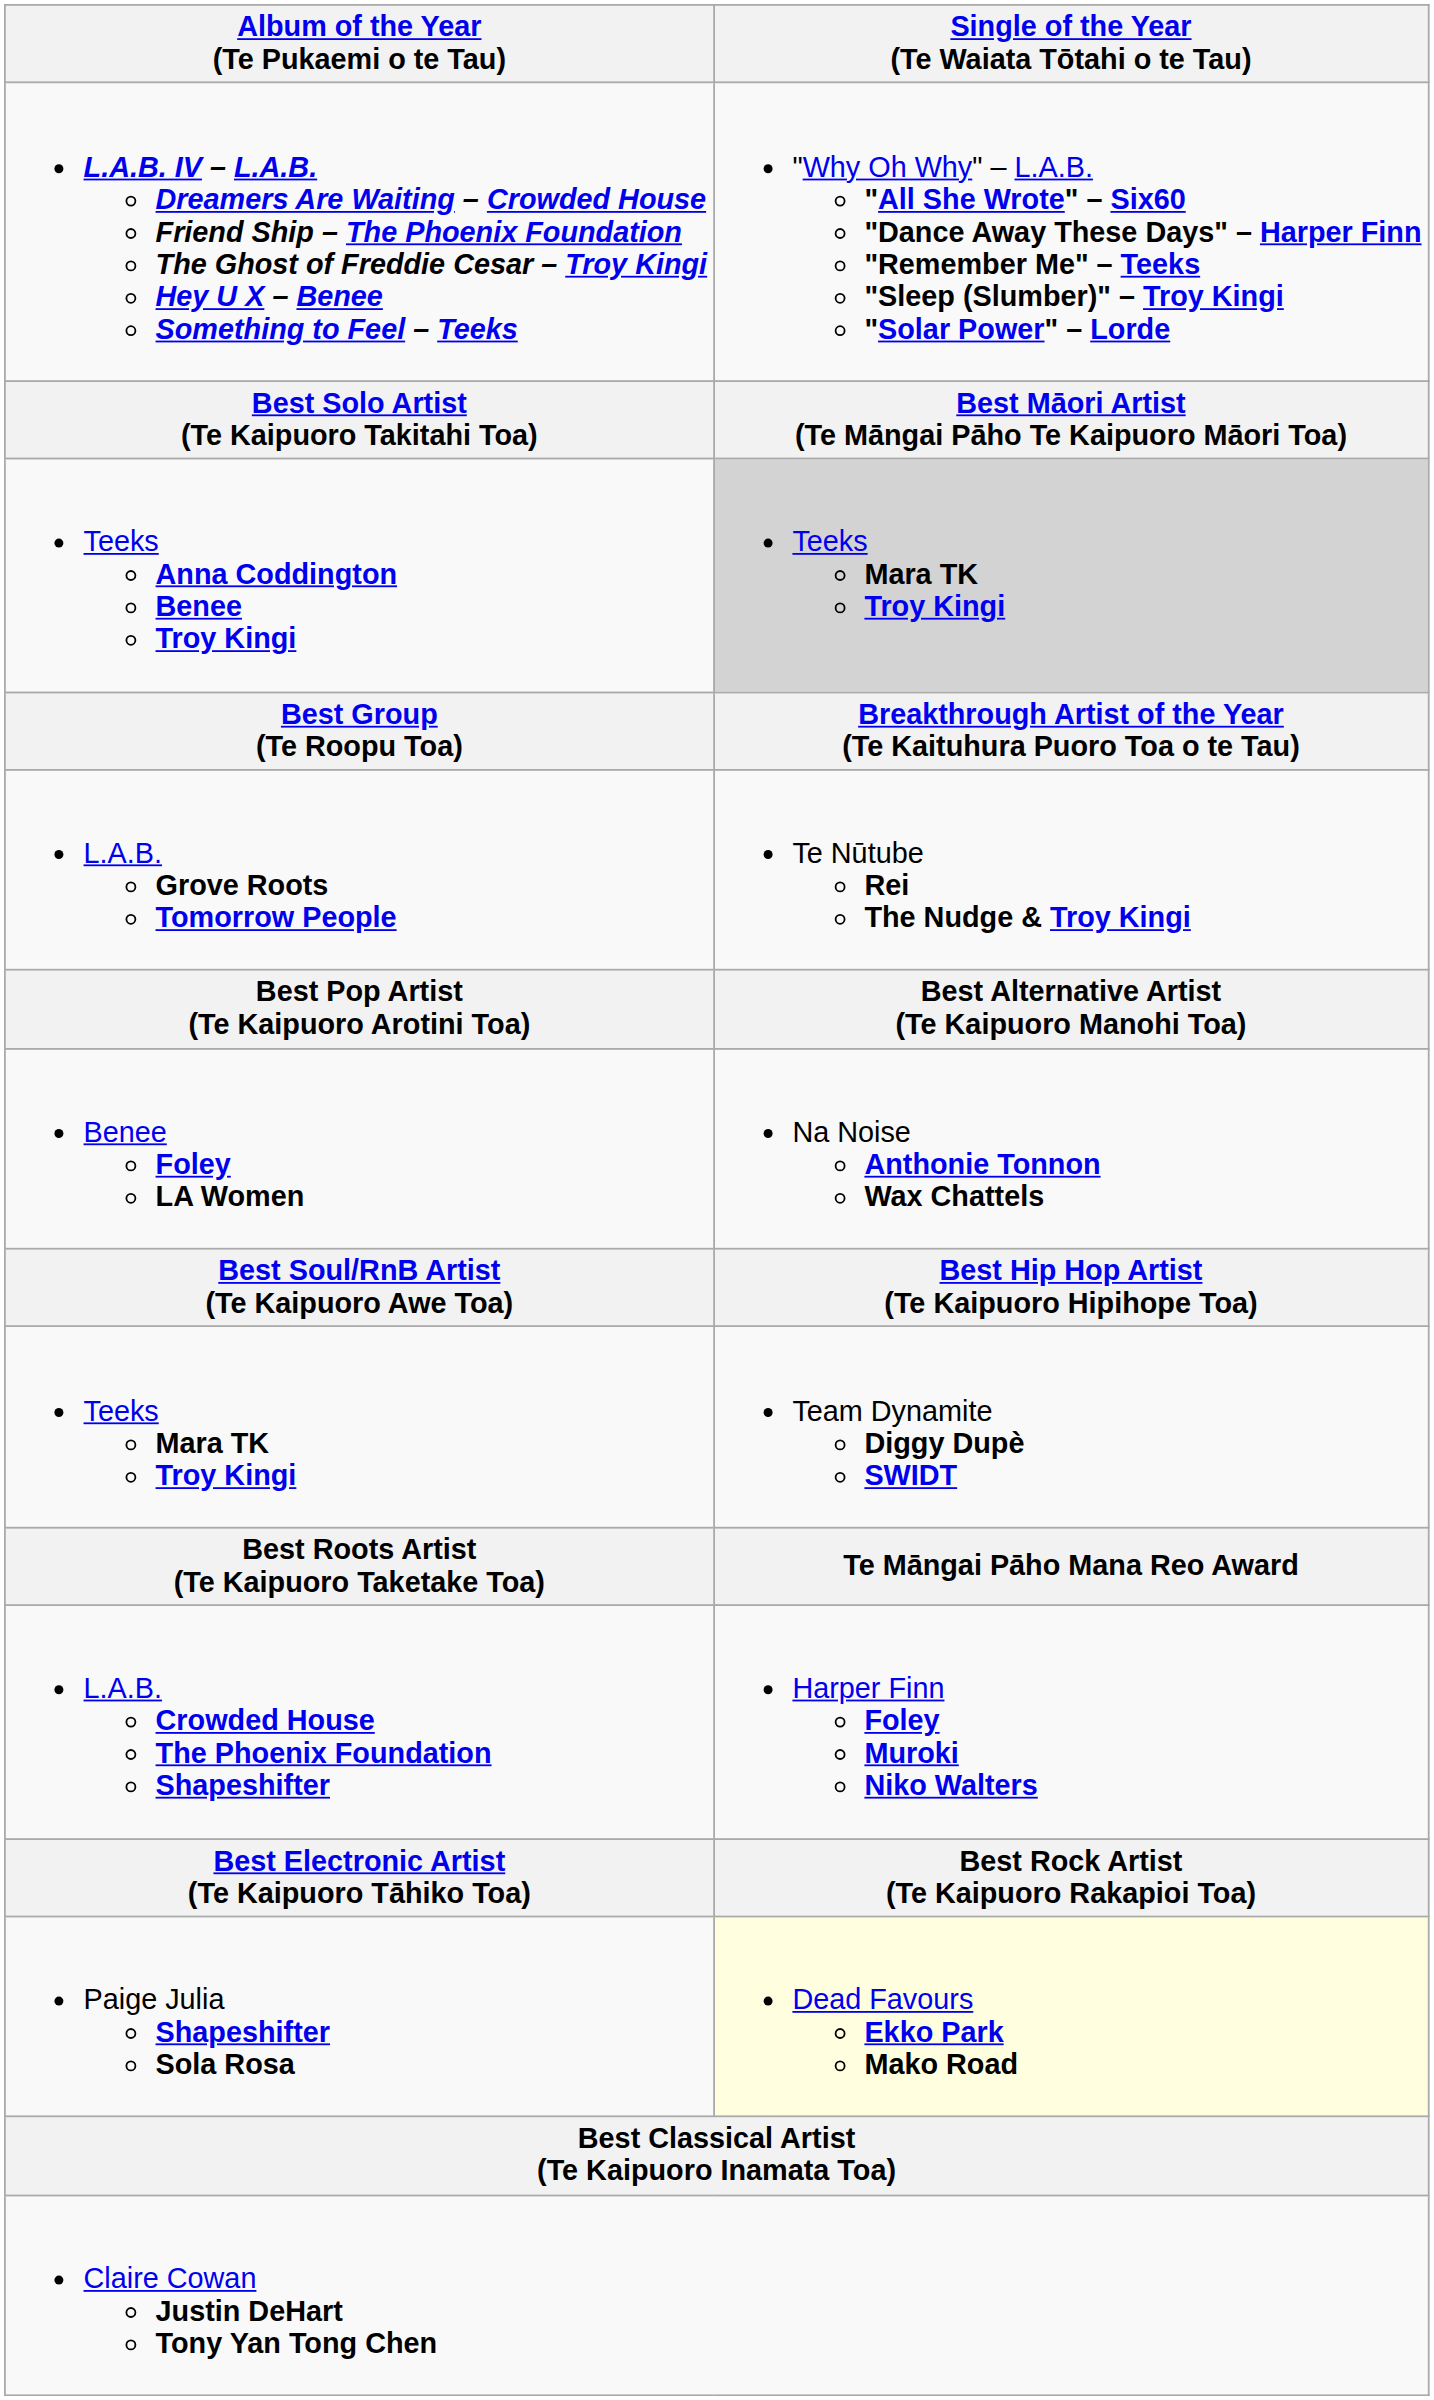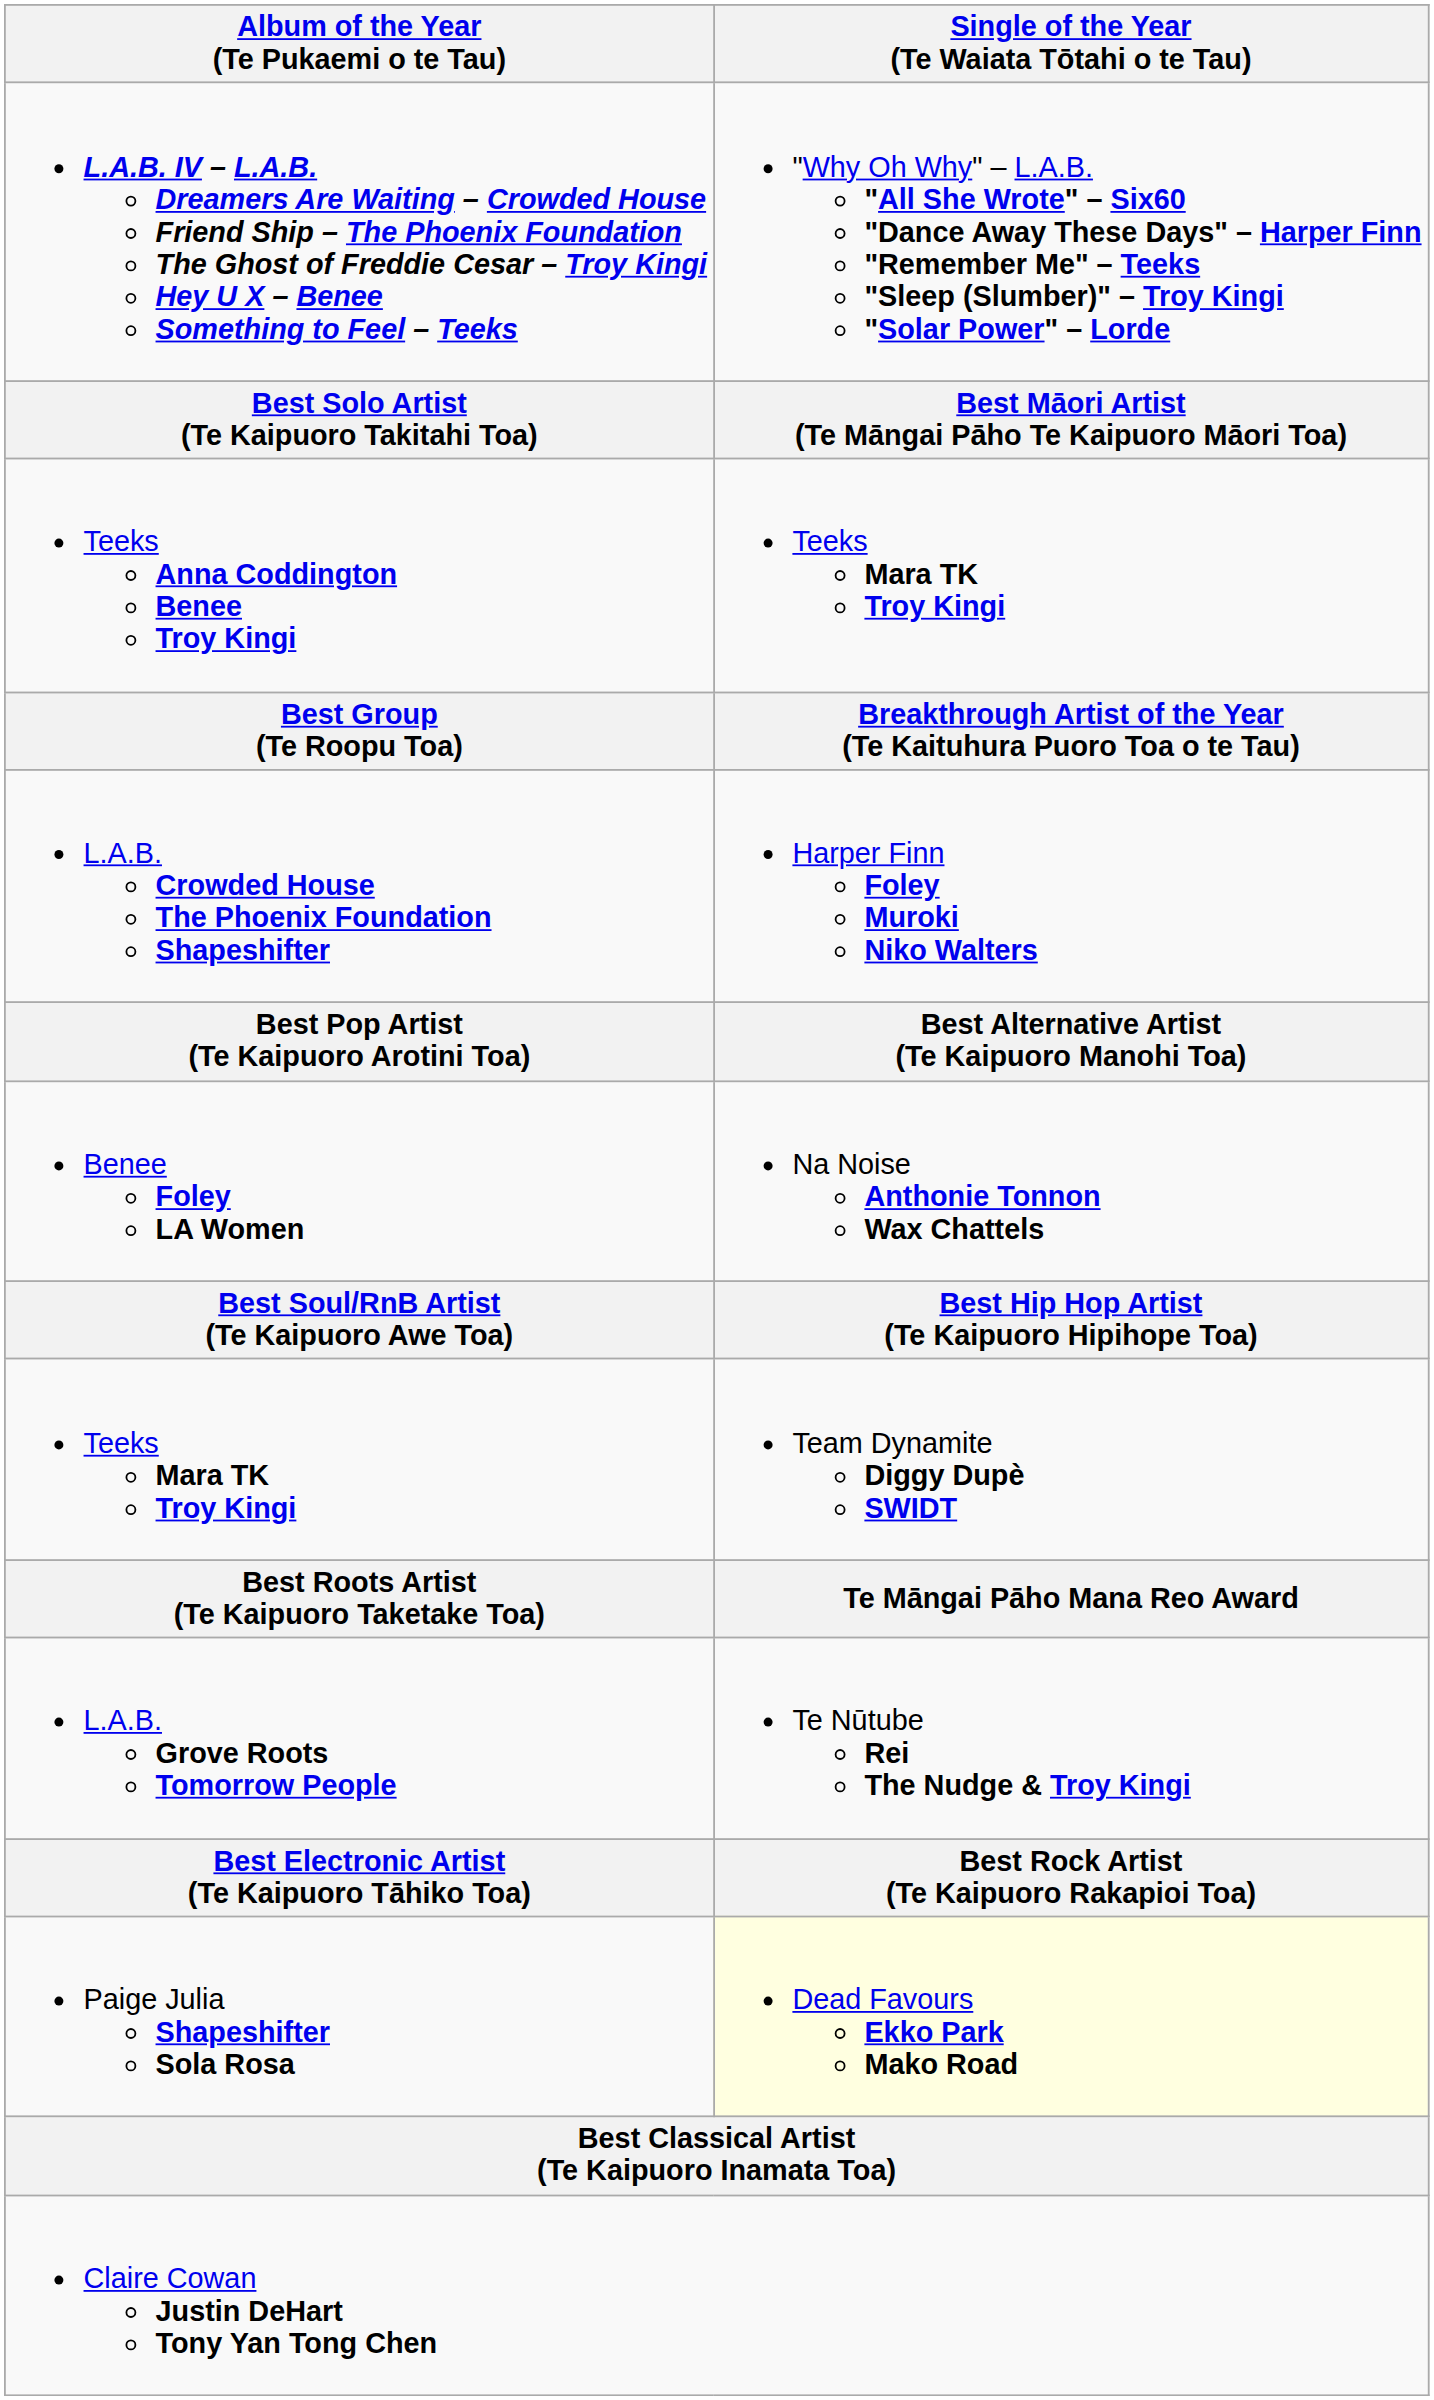Teeks Anna Coddington Benee Troy Kingi | Single of the Year (Te Waiata Tōtahi o te Tau): lightgrey background -> no background
rows swapped: L.A.B. Crowded House The Phoenix Foundation Shapeshifter <-> L.A.B. Grove Roots Tomorrow People
